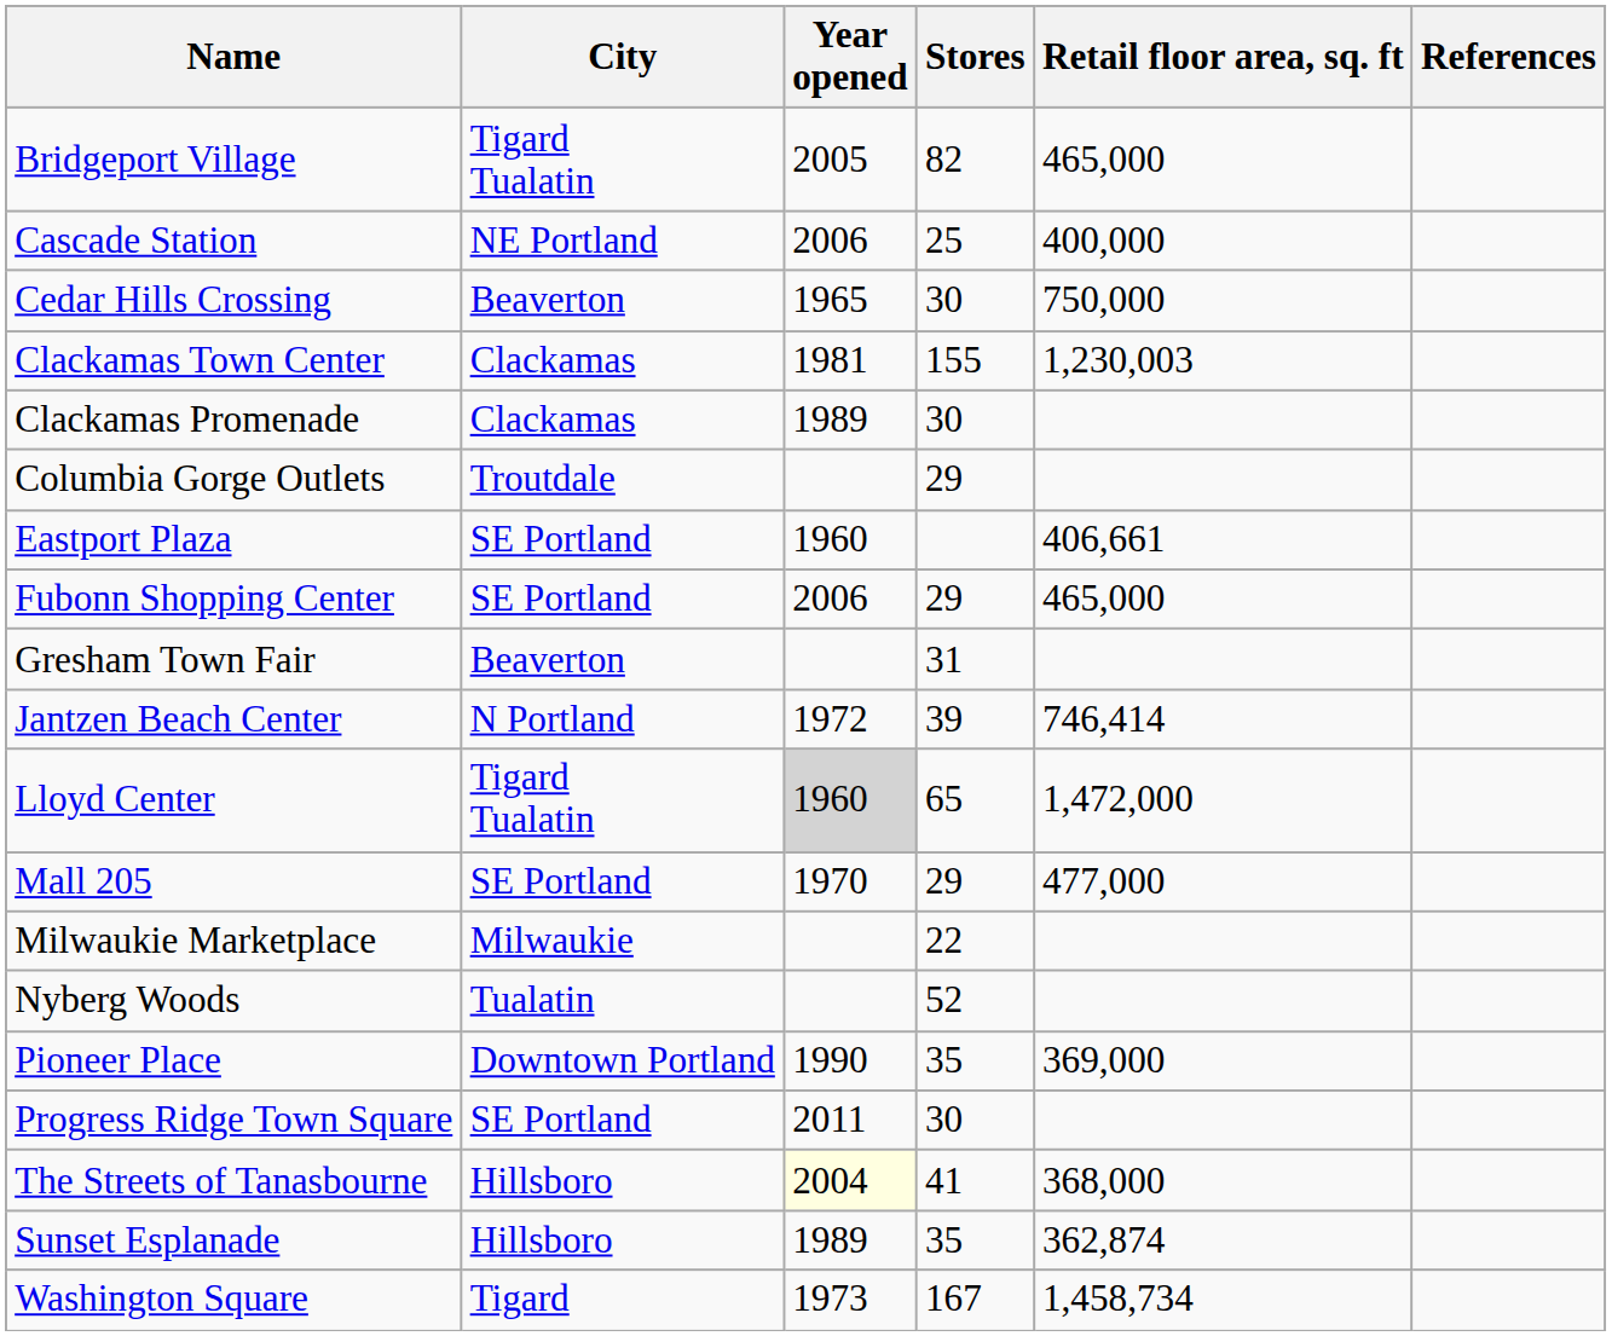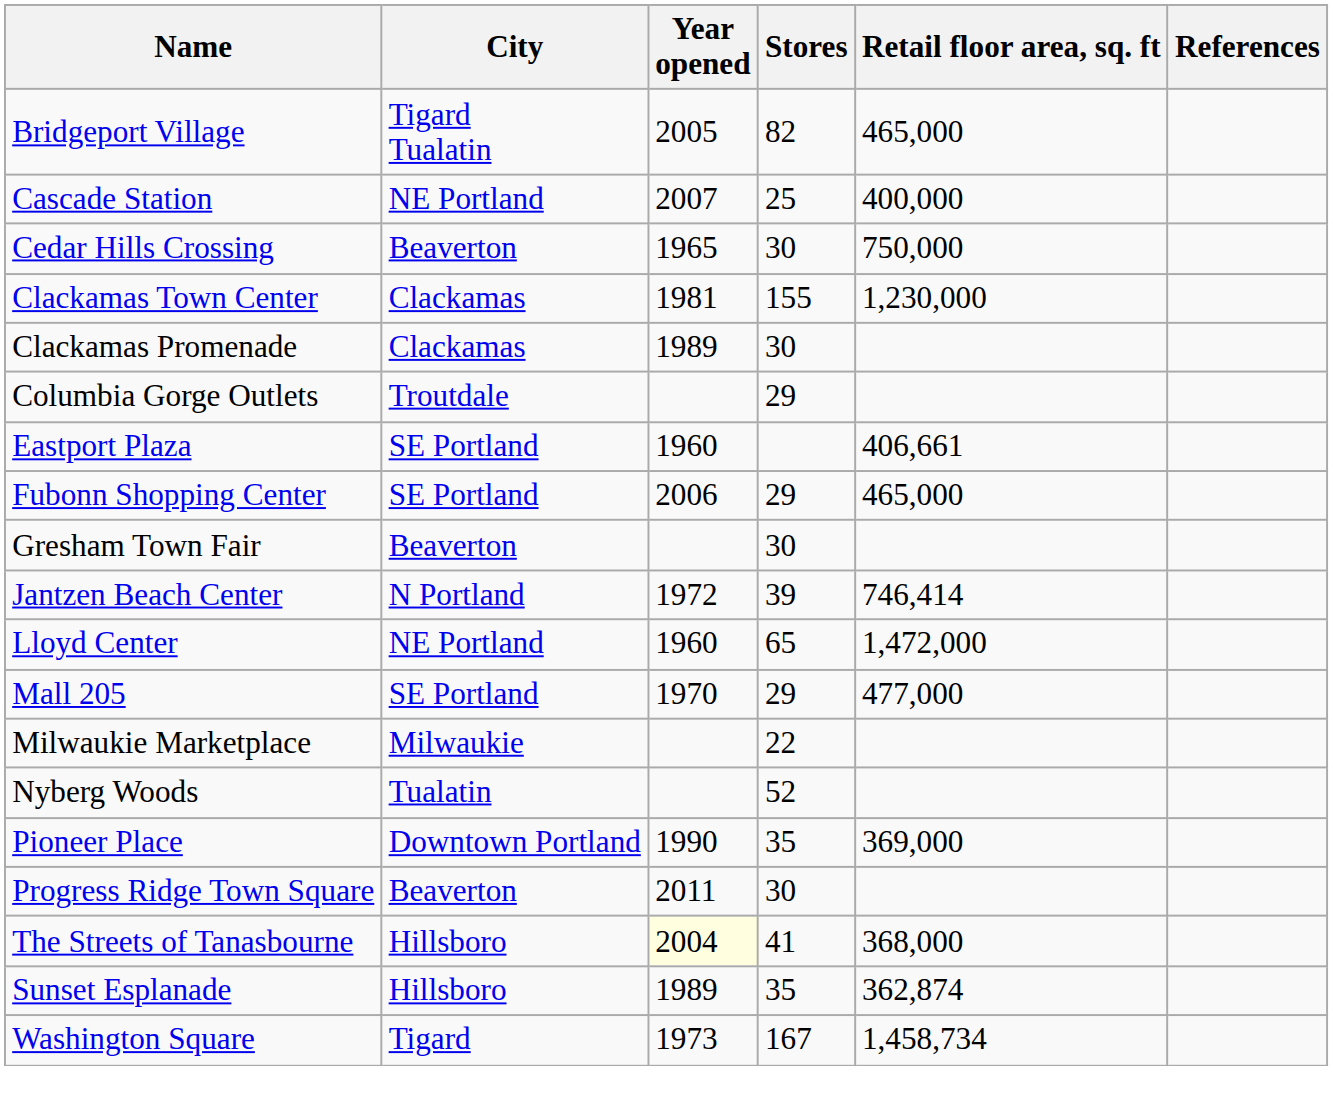Cascade Station | Year opened: 2006 -> 2007
Clackamas Town Center | Retail floor area, sq. ft: 1,230,003 -> 1,230,000
Gresham Town Fair | Stores: 31 -> 30
Lloyd Center | City: Tigard Tualatin -> NE Portland
Lloyd Center | Year opened: lightgrey background -> no background
Progress Ridge Town Square | City: SE Portland -> Beaverton
